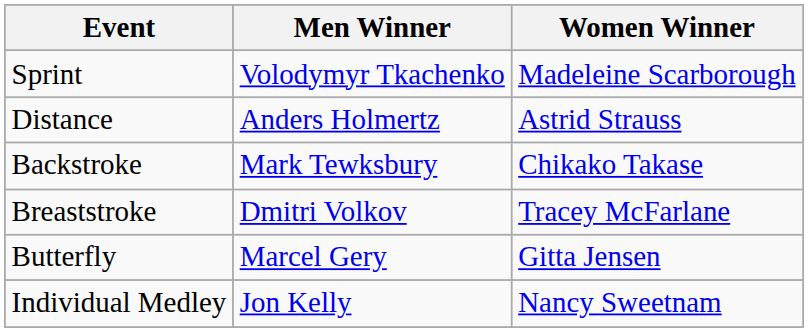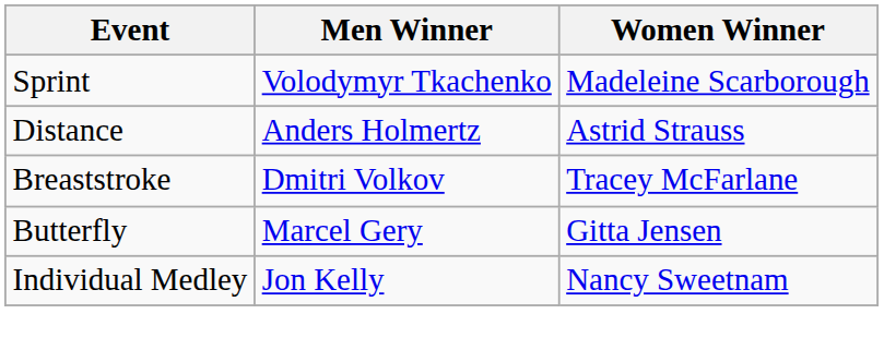- row: Backstroke | Mark Tewksbury | Chikako Takase
